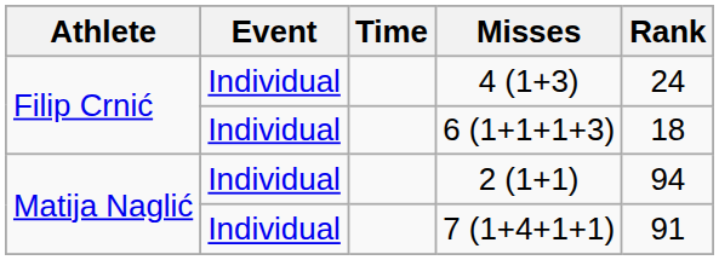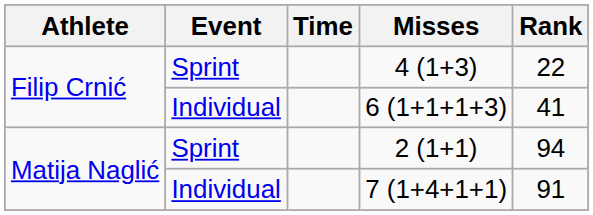4 (1+3) | Event: Individual -> Sprint
4 (1+3) | Rank: 24 -> 22
6 (1+1+1+3) | Rank: 18 -> 41
2 (1+1) | Event: Individual -> Sprint
